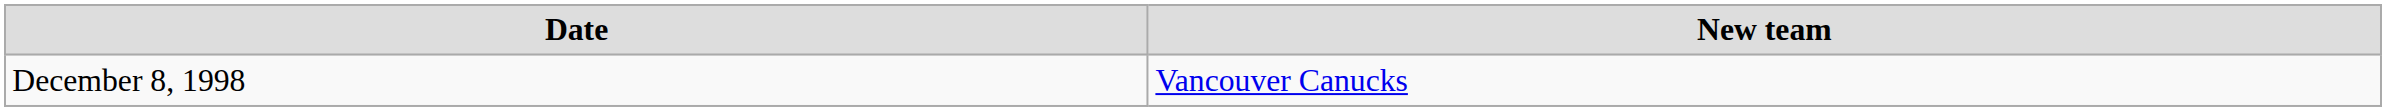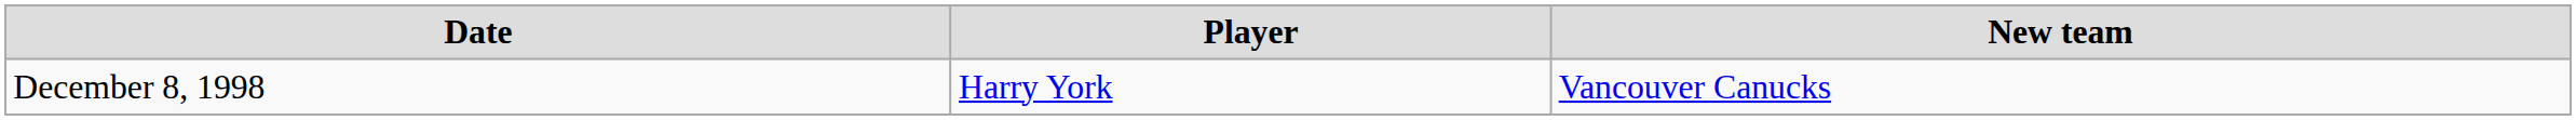+ column: Player | Harry York
